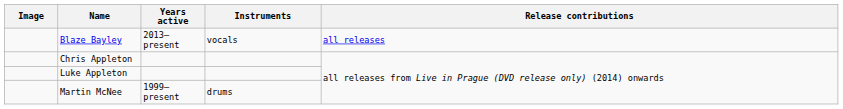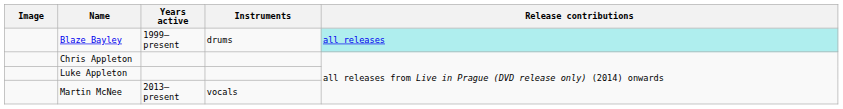Blaze Bayley | Years active: 2013–present -> 1999–present
Blaze Bayley | Instruments: vocals -> drums
Blaze Bayley | Release contributions: no background -> paleturquoise background
Martin McNee | Years active: 1999–present -> 2013–present
Martin McNee | Instruments: drums -> vocals
